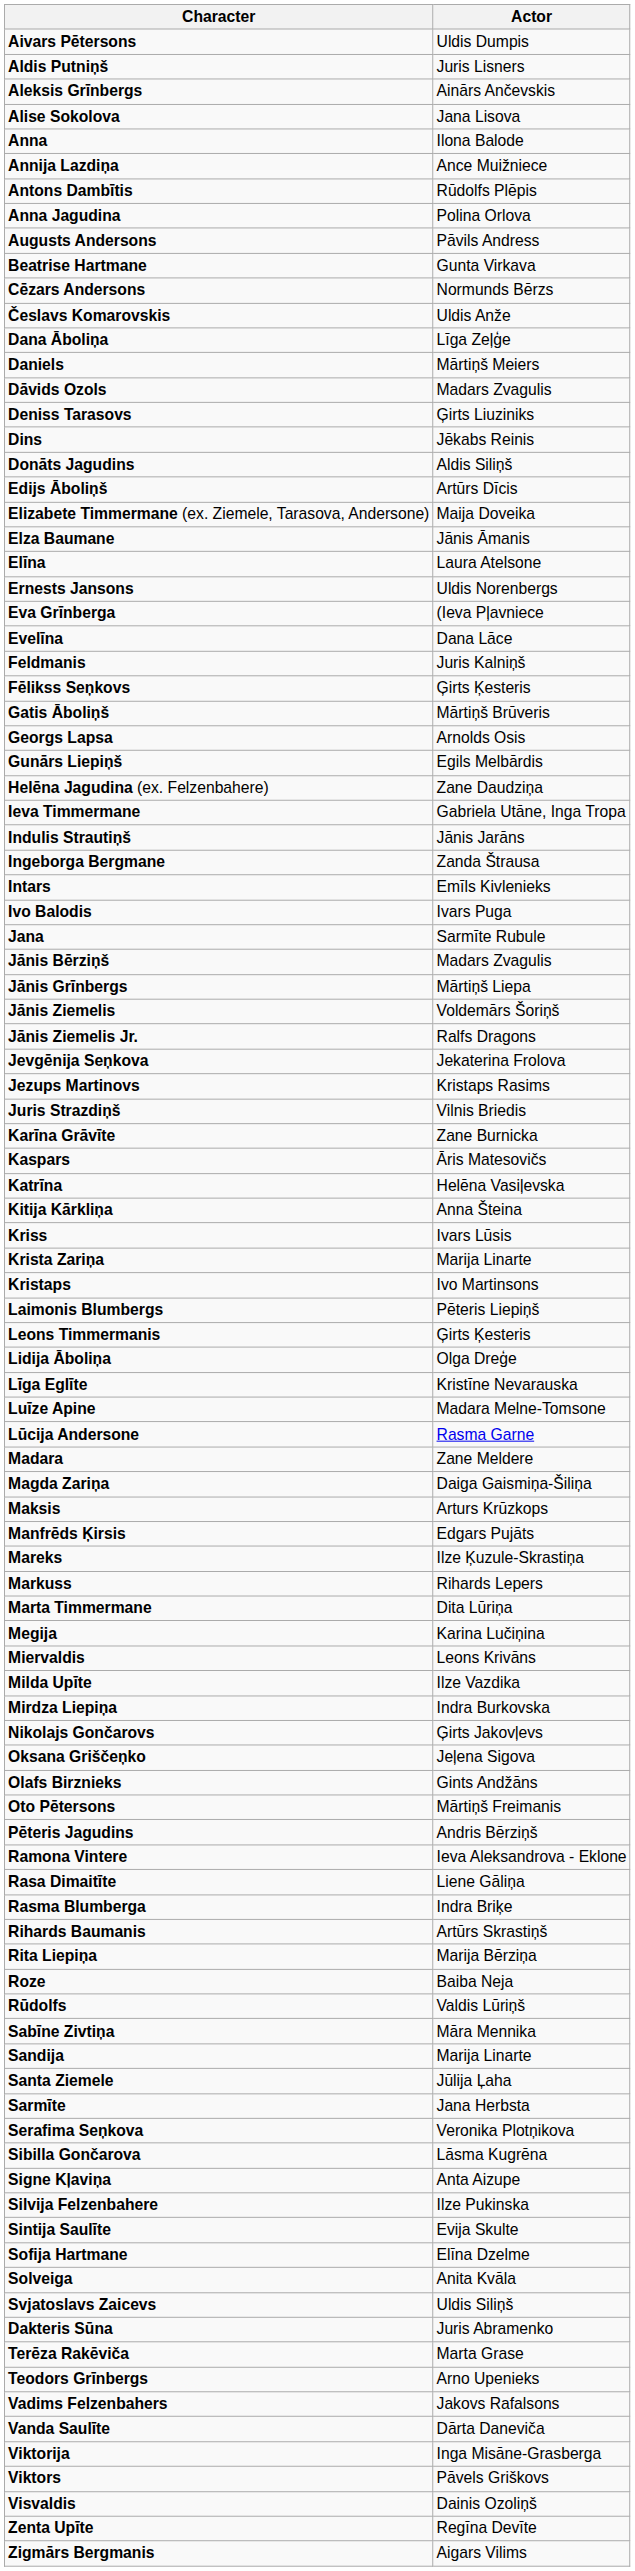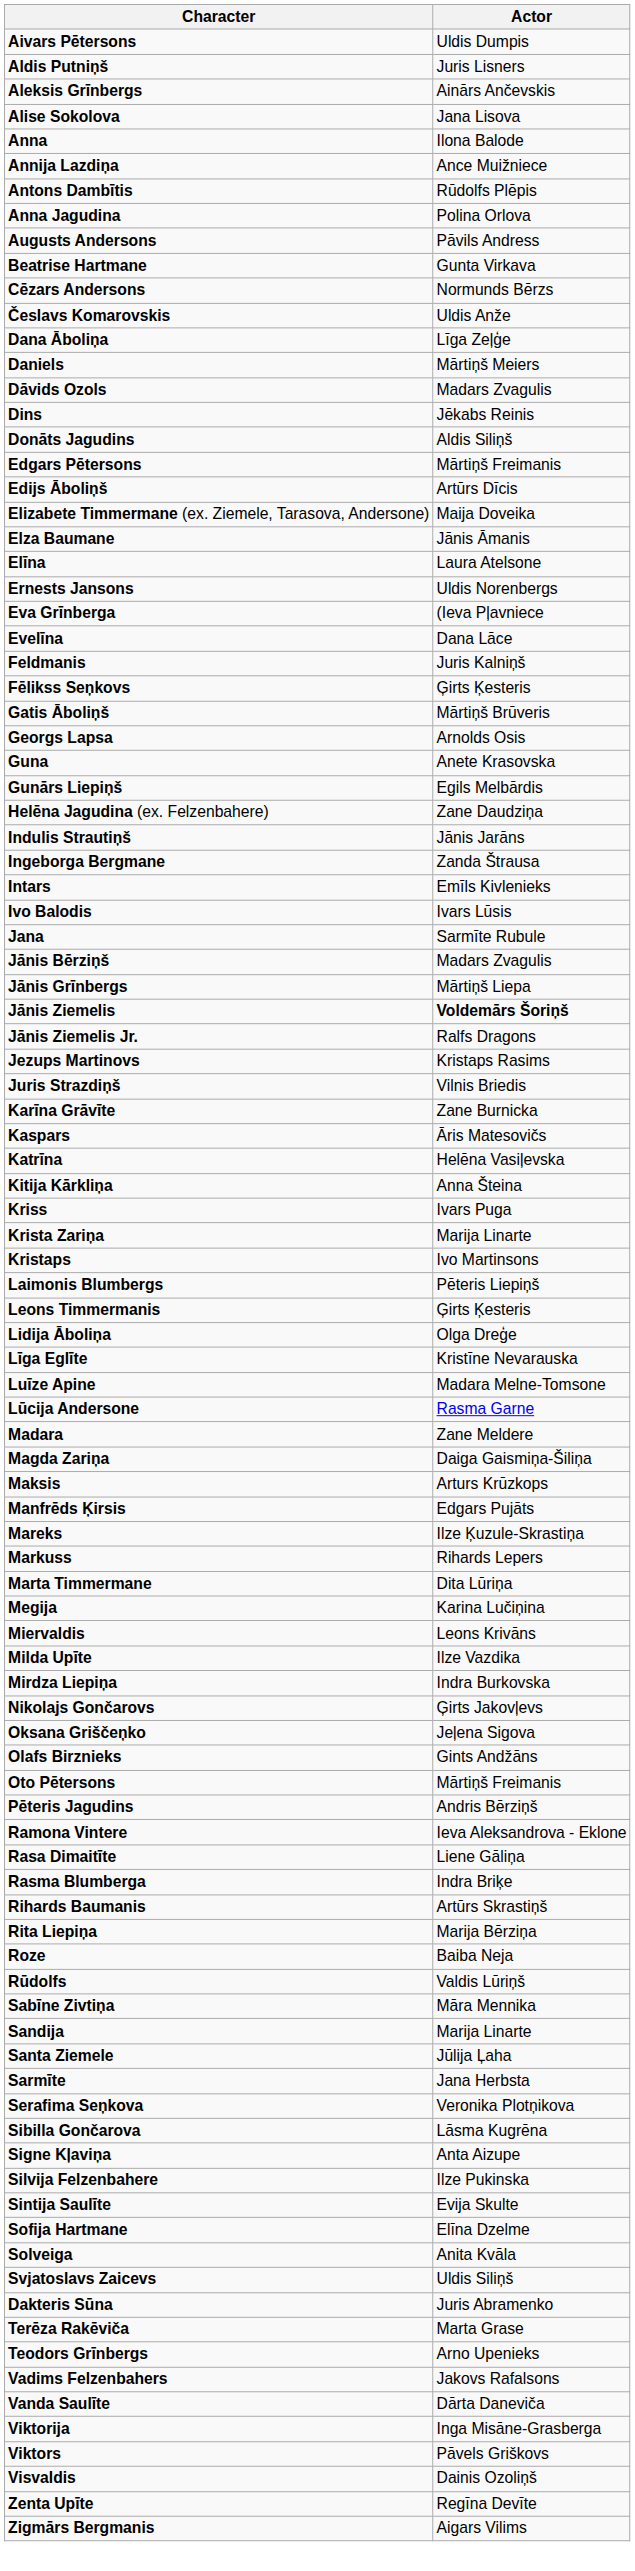- row: Deniss Tarasovs | Ģirts Liuziniks
+ row: Edgars Pētersons | Mārtiņš Freimanis
+ row: Guna | Anete Krasovska
- row: Ieva Timmermane | Gabriela Utāne, Inga Tropa
Ivo Balodis | Actor: Ivars Puga -> Ivars Lūsis
Jānis Ziemelis | Actor: normal -> bold
- row: Jevgēnija Seņkova | Jekaterina Frolova
Kriss | Actor: Ivars Lūsis -> Ivars Puga
